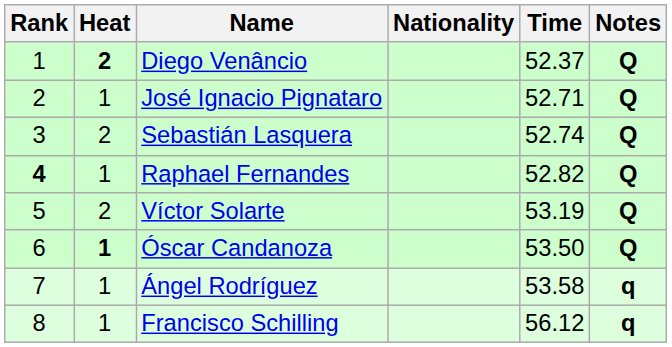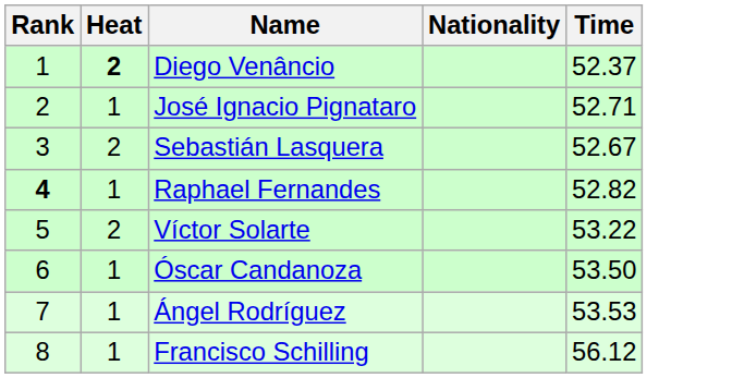- column: Notes | Q | Q | Q | Q | Q | Q | q | q
Sebastián Lasquera | Time: 52.74 -> 52.67
Víctor Solarte | Time: 53.19 -> 53.22
Óscar Candanoza | Heat: bold -> normal
Ángel Rodríguez | Time: 53.58 -> 53.53
